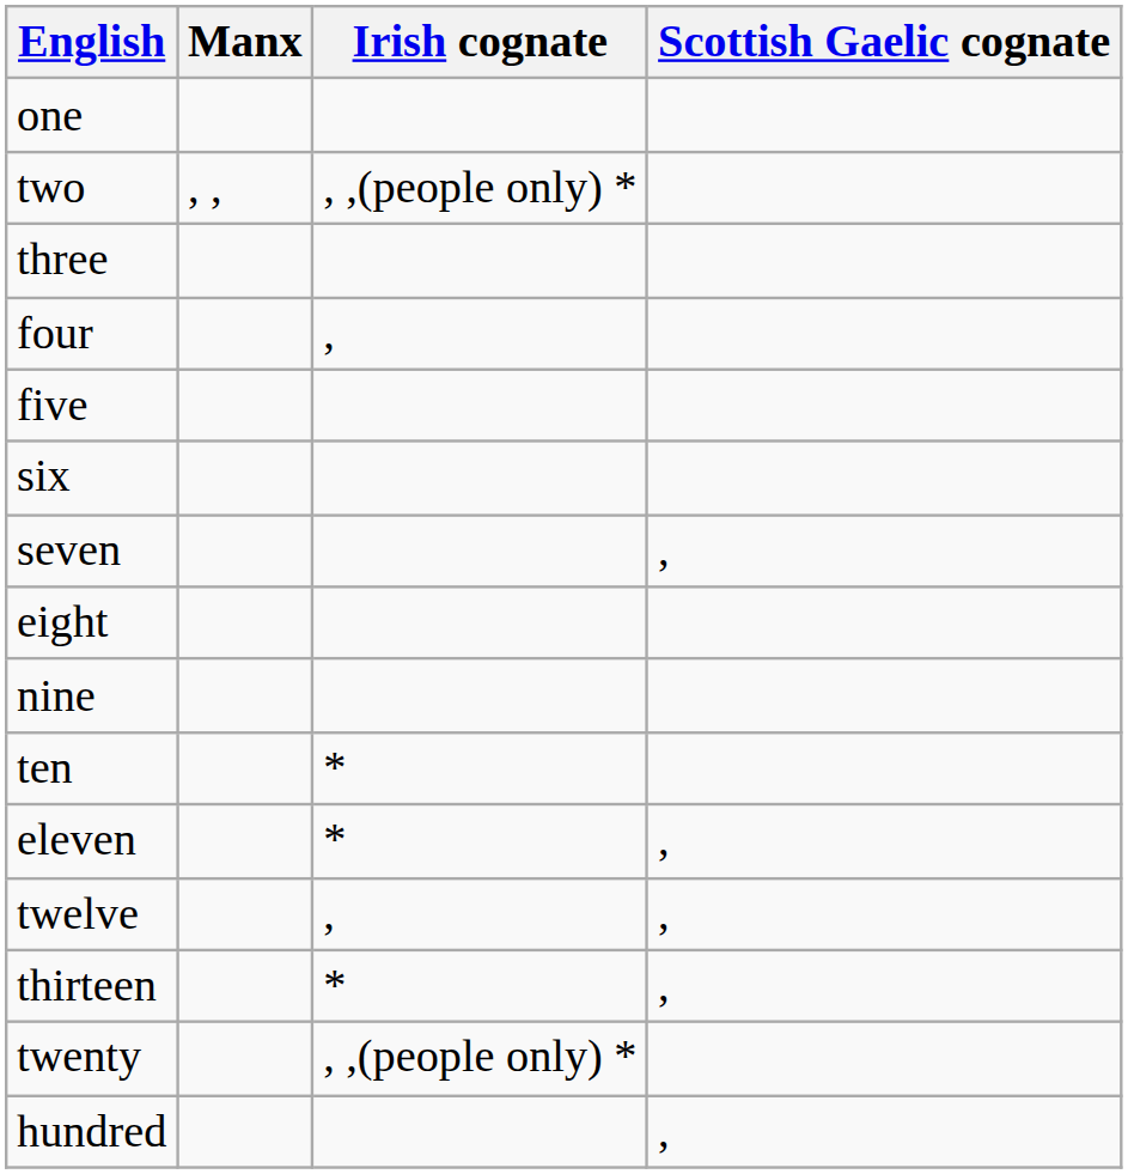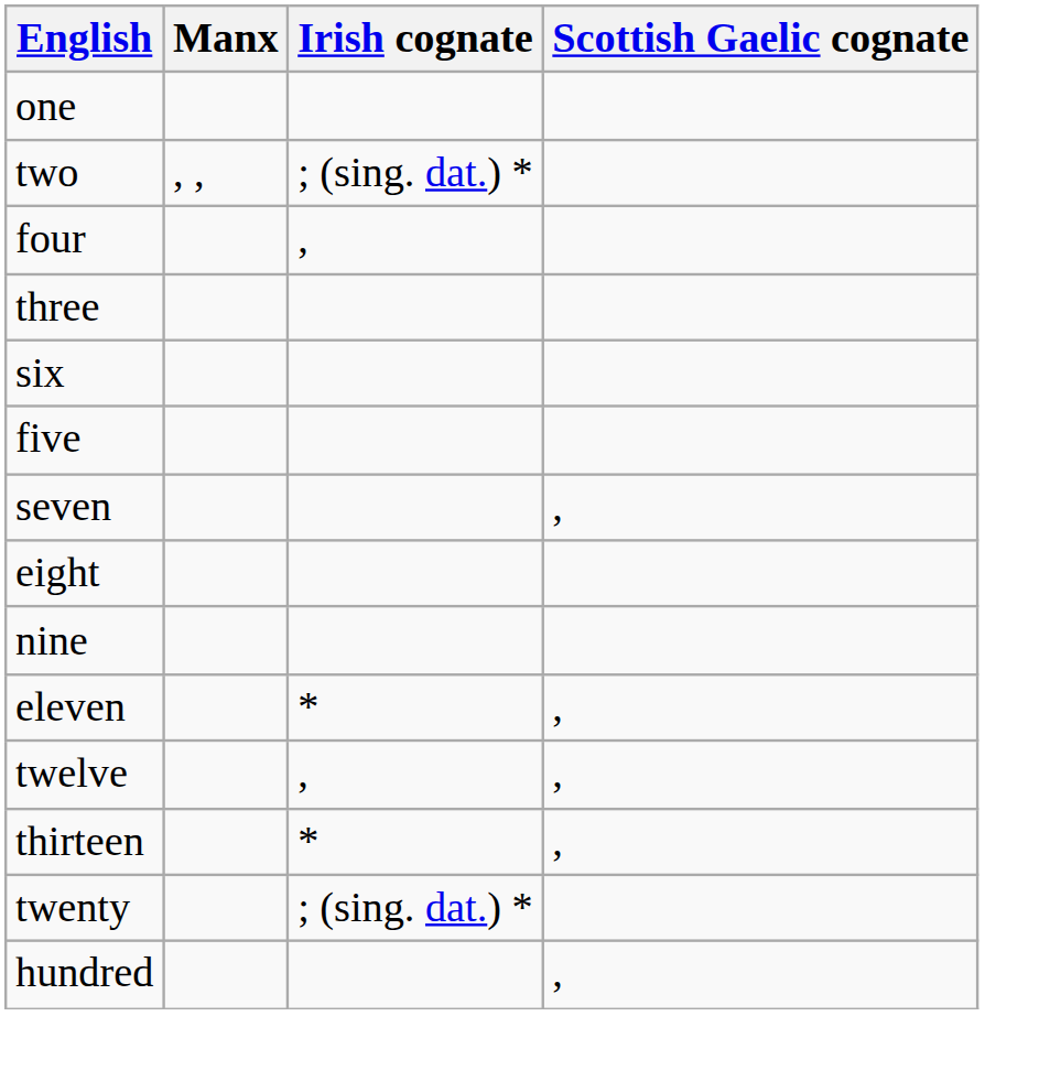two | Irish cognate: , ,(people only) * -> ; (sing. dat.) *
rows swapped: three <-> four
rows swapped: five <-> six
- row: ten | *
twenty | Irish cognate: , ,(people only) * -> ; (sing. dat.) *
